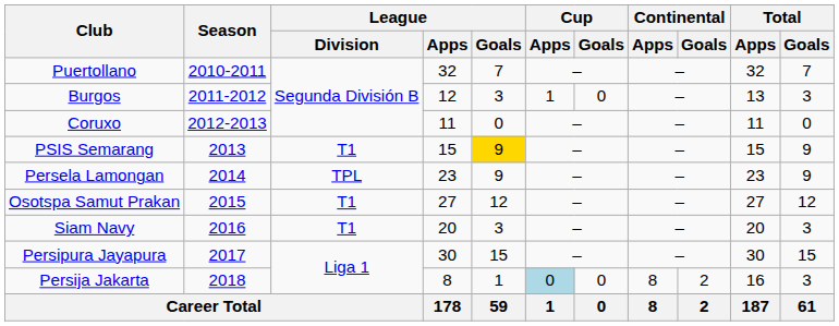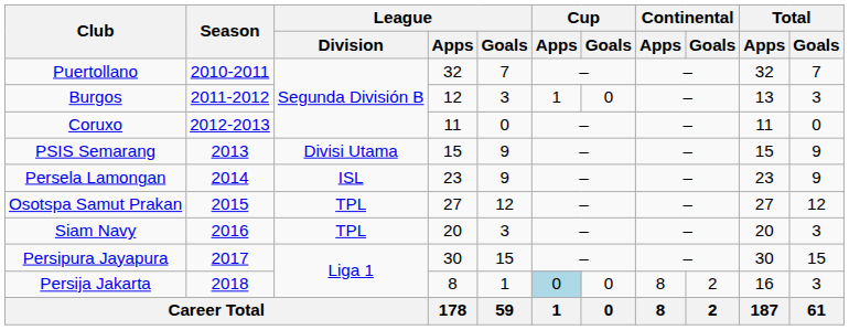PSIS Semarang | League / Division: T1 -> Divisi Utama
PSIS Semarang | League / Goals: gold background -> no background
Persela Lamongan | League / Division: TPL -> ISL
Osotspa Samut Prakan | League / Division: T1 -> TPL
Siam Navy | League / Division: T1 -> TPL
